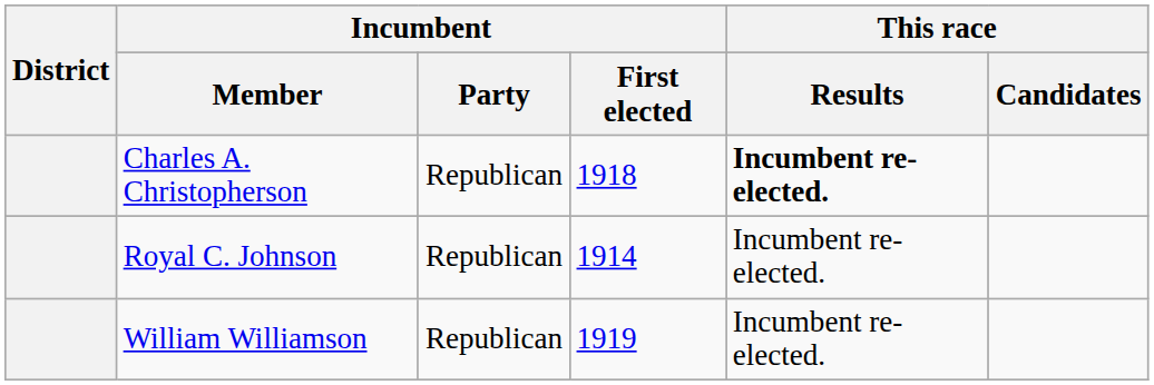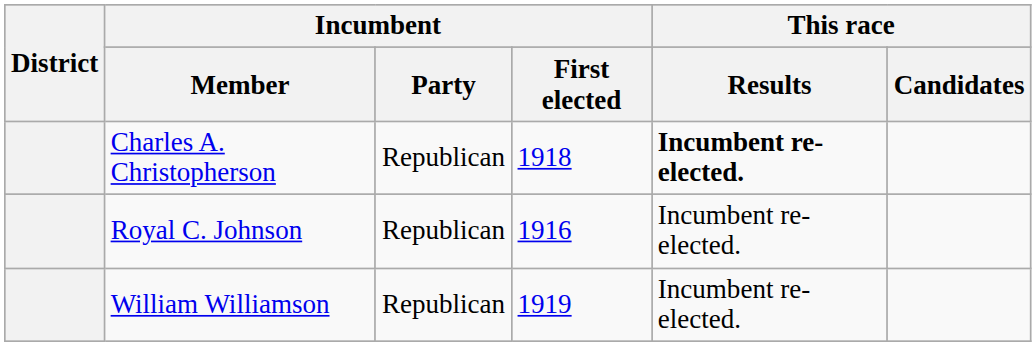Royal C. Johnson | Incumbent / First elected: 1914 -> 1916
